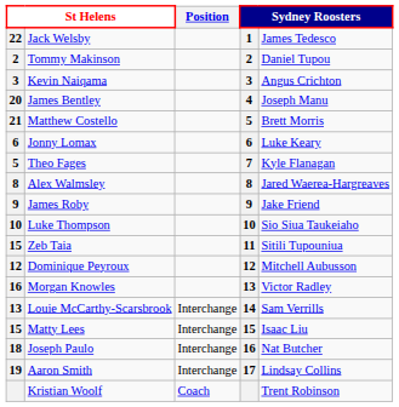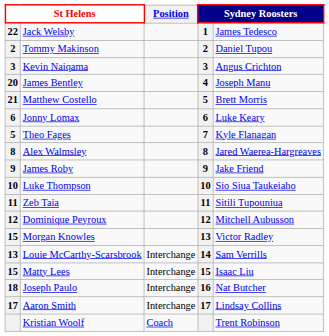Zeb Taia | column 1: 15 -> 11
Morgan Knowles | column 1: 16 -> 15
Aaron Smith | column 1: 19 -> 17
